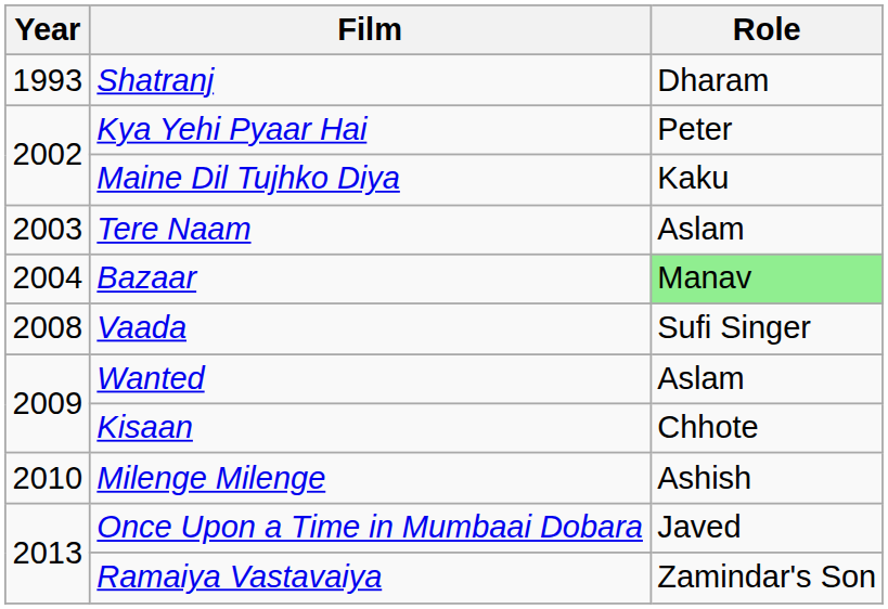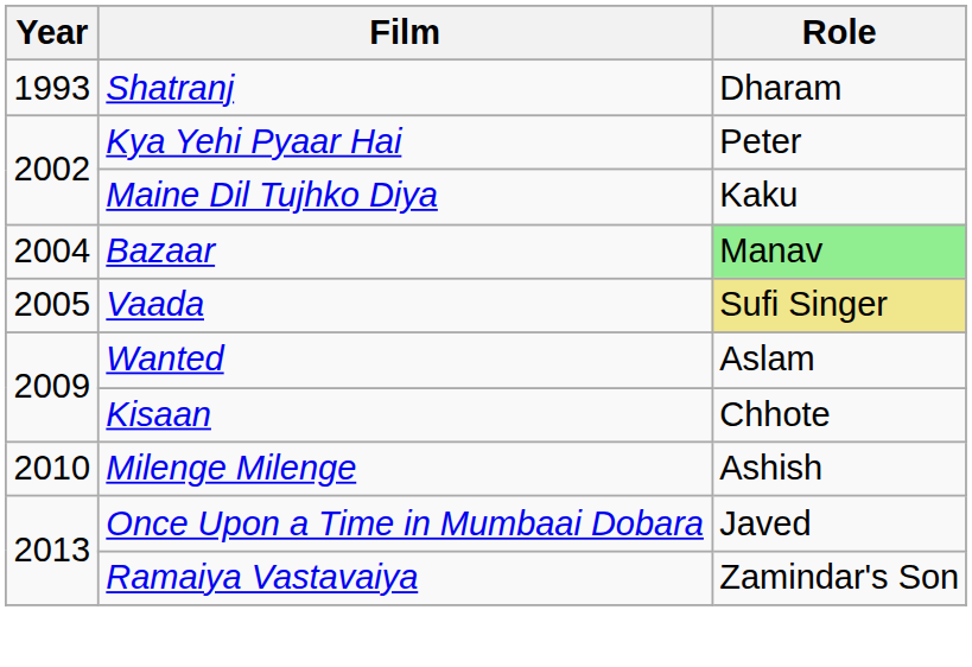- row: 2003 | Tere Naam | Aslam
Vaada | Year: 2008 -> 2005
Vaada | Role: no background -> khaki background
